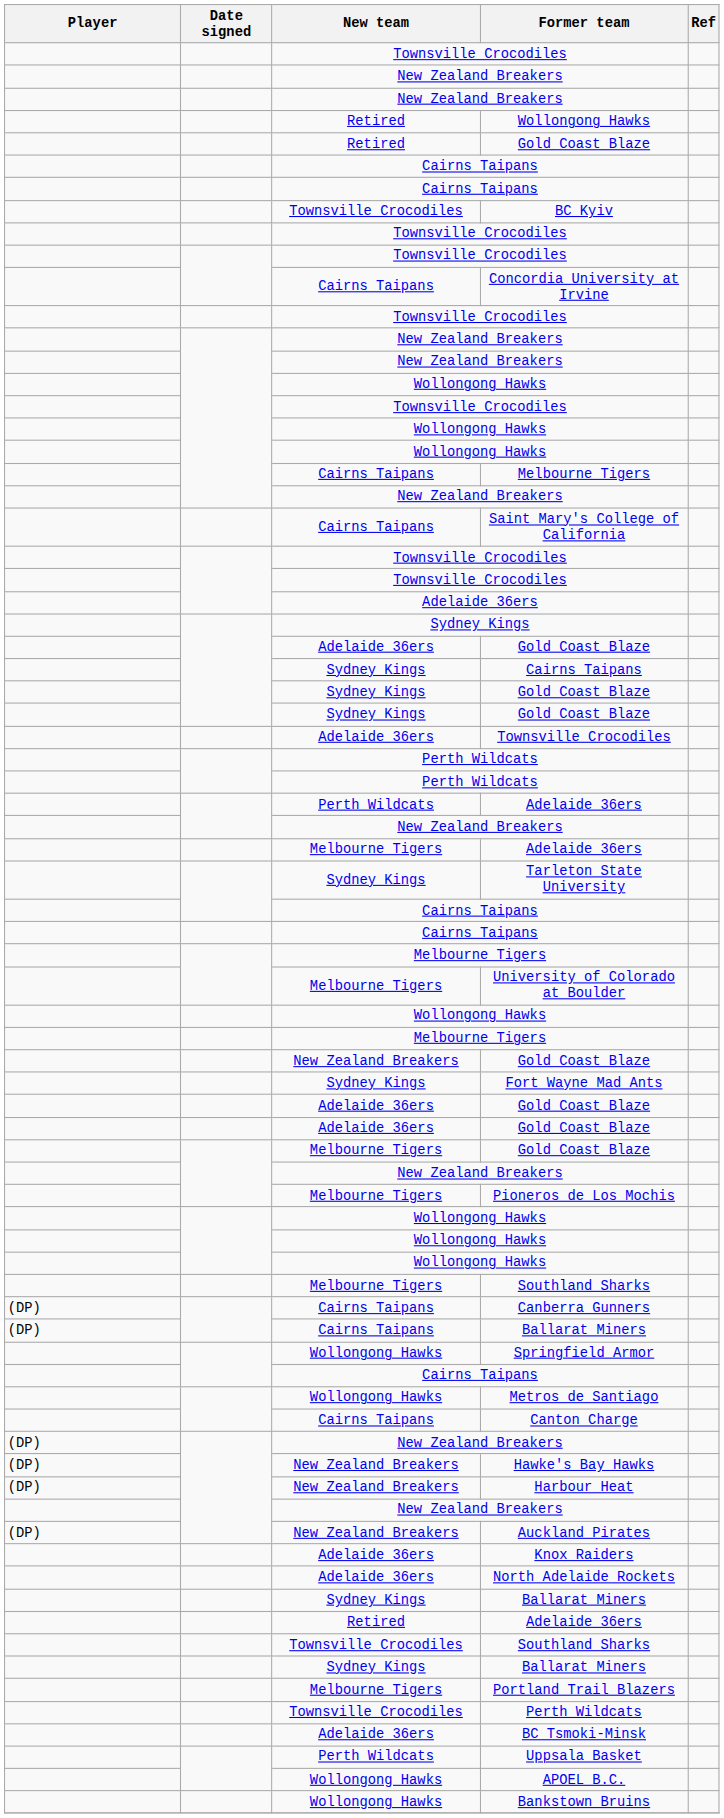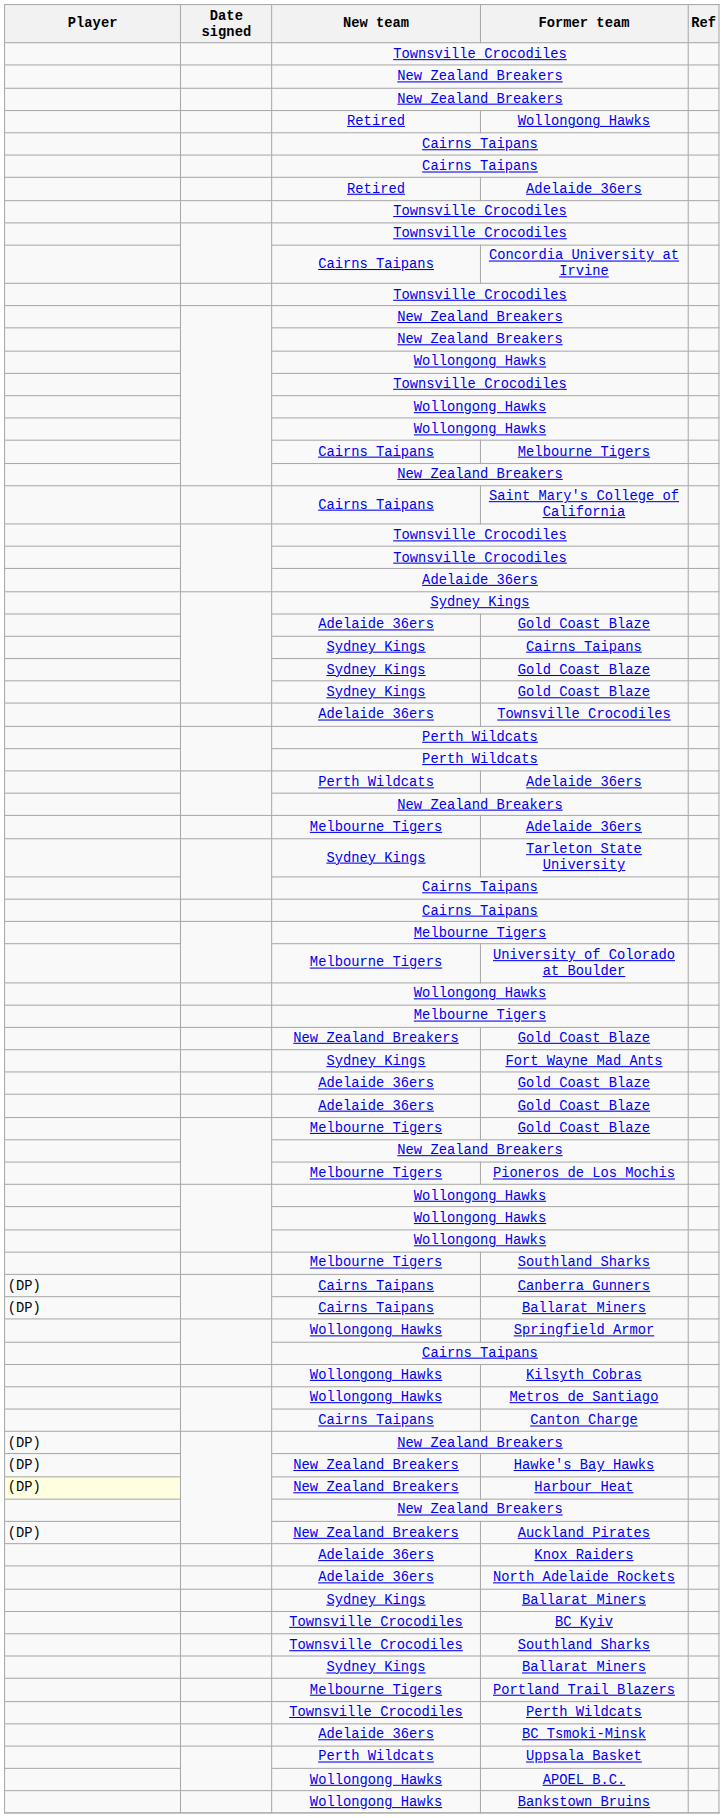- row: Retired | Gold Coast Blaze
rows swapped: Retired / Adelaide 36ers <-> BC Kyiv
+ row: Wollongong Hawks | Kilsyth Cobras
Harbour Heat | Player: no background -> lightyellow background
